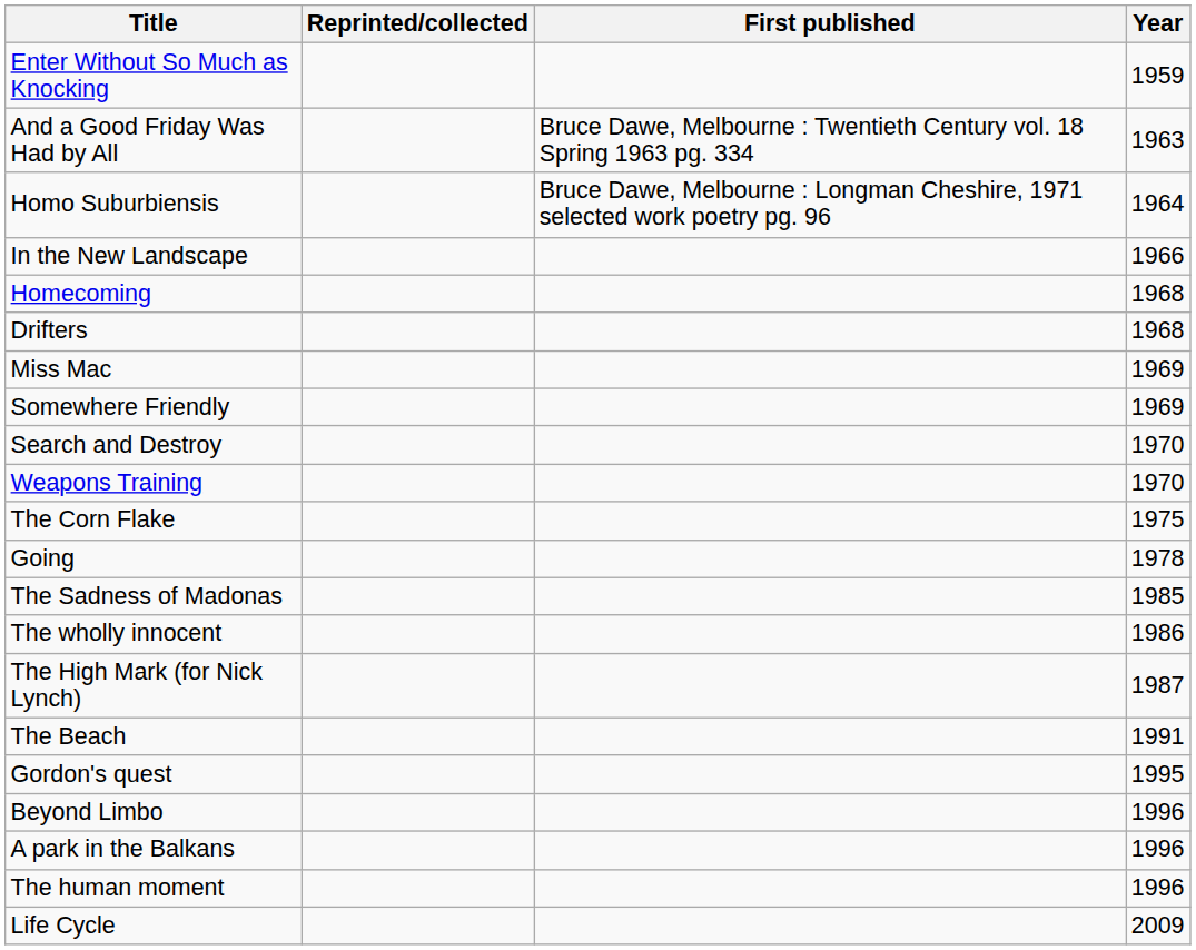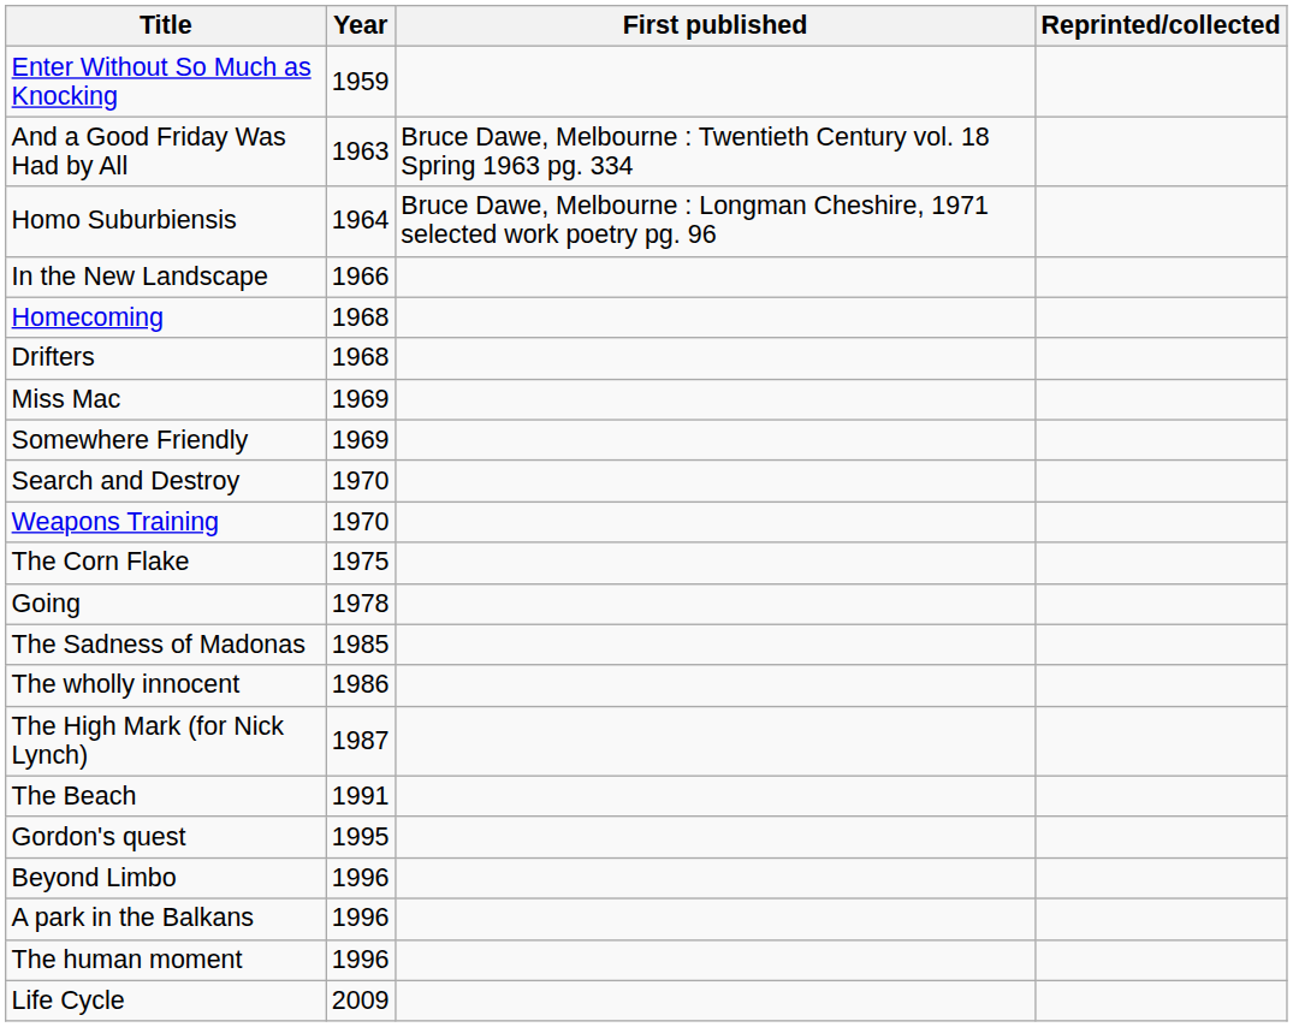columns swapped: Year <-> Reprinted/collected
